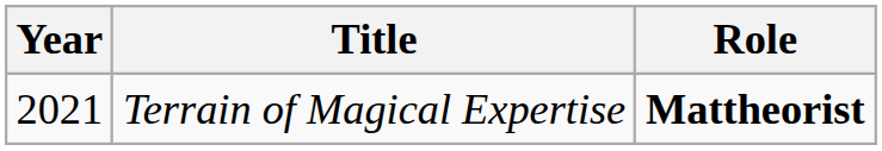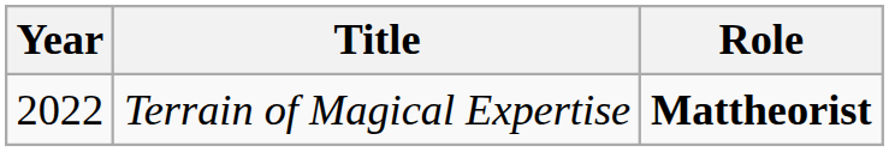Terrain of Magical Expertise | Year: 2021 -> 2022
